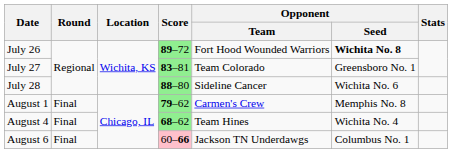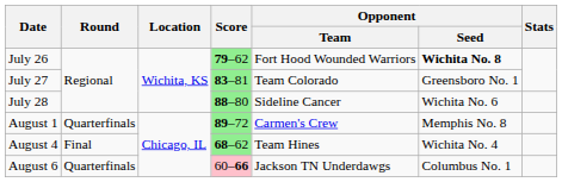July 26 | Score: 89–72 -> 79–62
August 1 | Round: Final -> Quarterfinals
August 1 | Score: 79–62 -> 89–72
August 6 | Round: Final -> Quarterfinals
